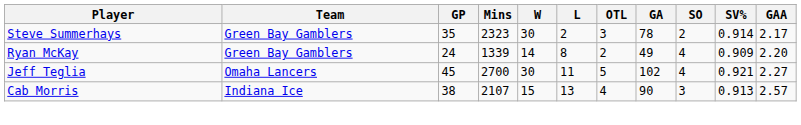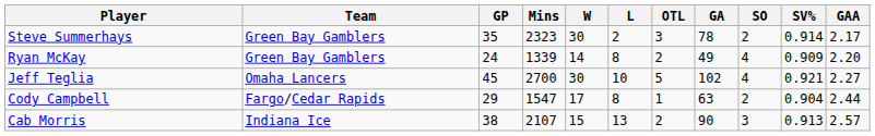Jeff Teglia | L: 11 -> 10
+ row: Cody Campbell | Fargo/Cedar Rapids | 29 | 1547 | 17 | 8 | 1 | 63 | 2 | 0.904 | 2.44
Cab Morris | OTL: 4 -> 2
